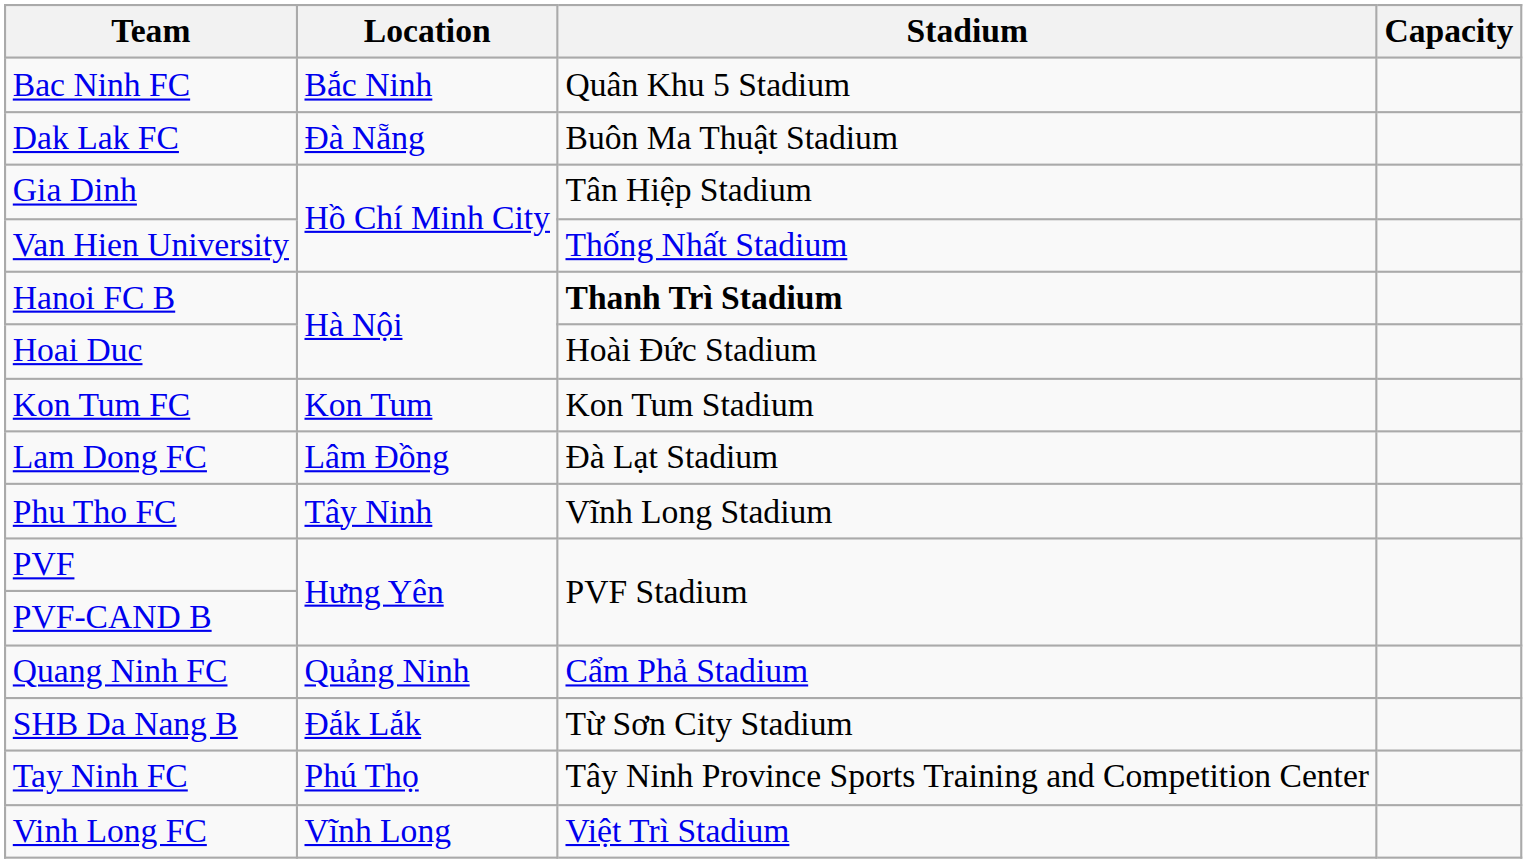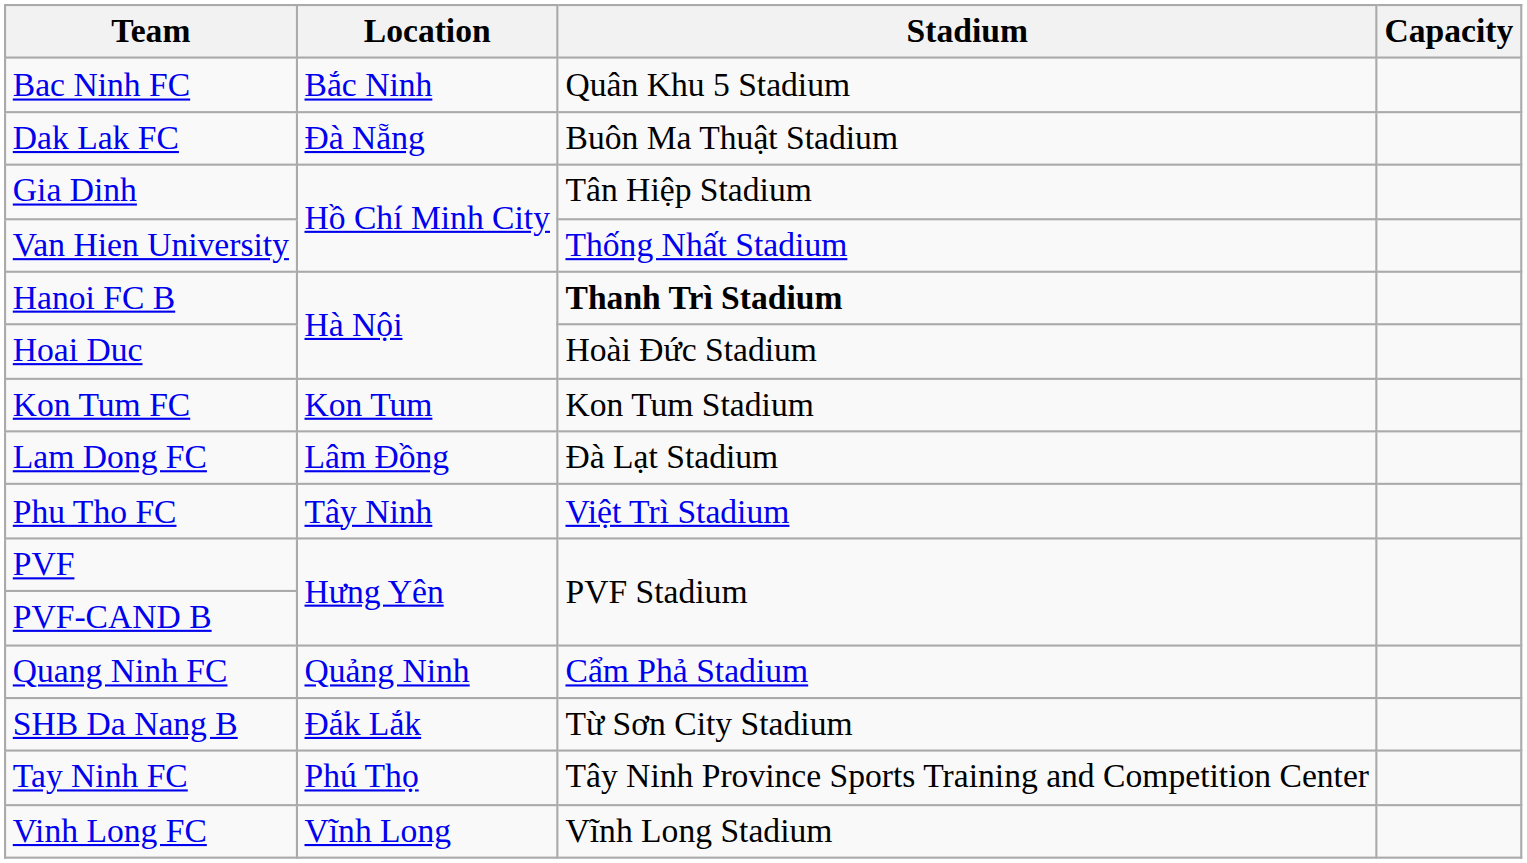Phu Tho FC | Stadium: Vĩnh Long Stadium -> Việt Trì Stadium
Vinh Long FC | Stadium: Việt Trì Stadium -> Vĩnh Long Stadium
